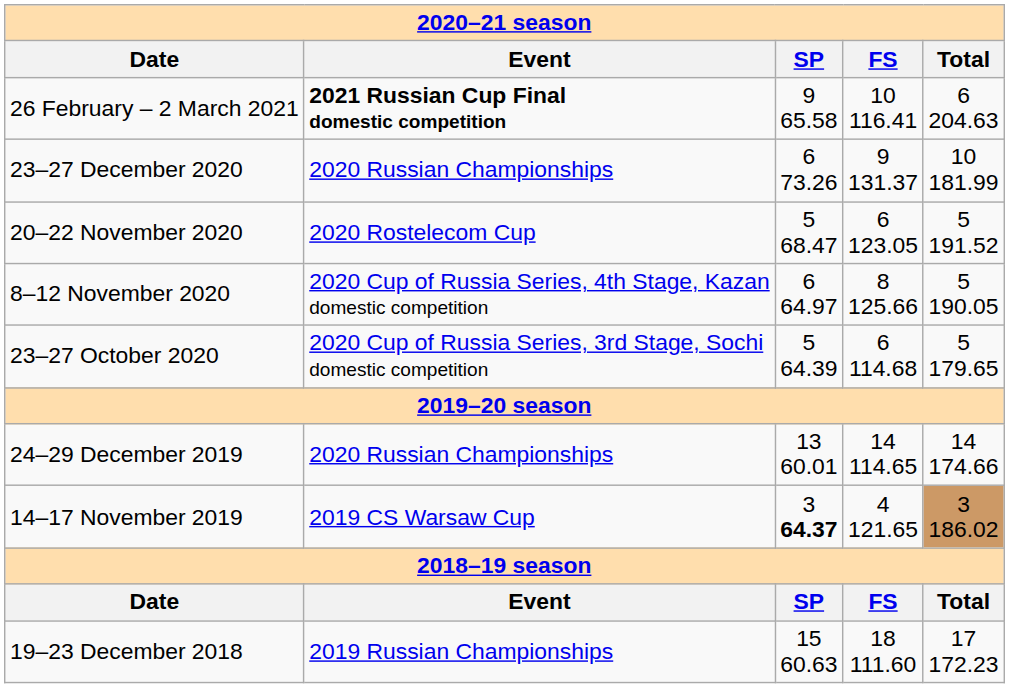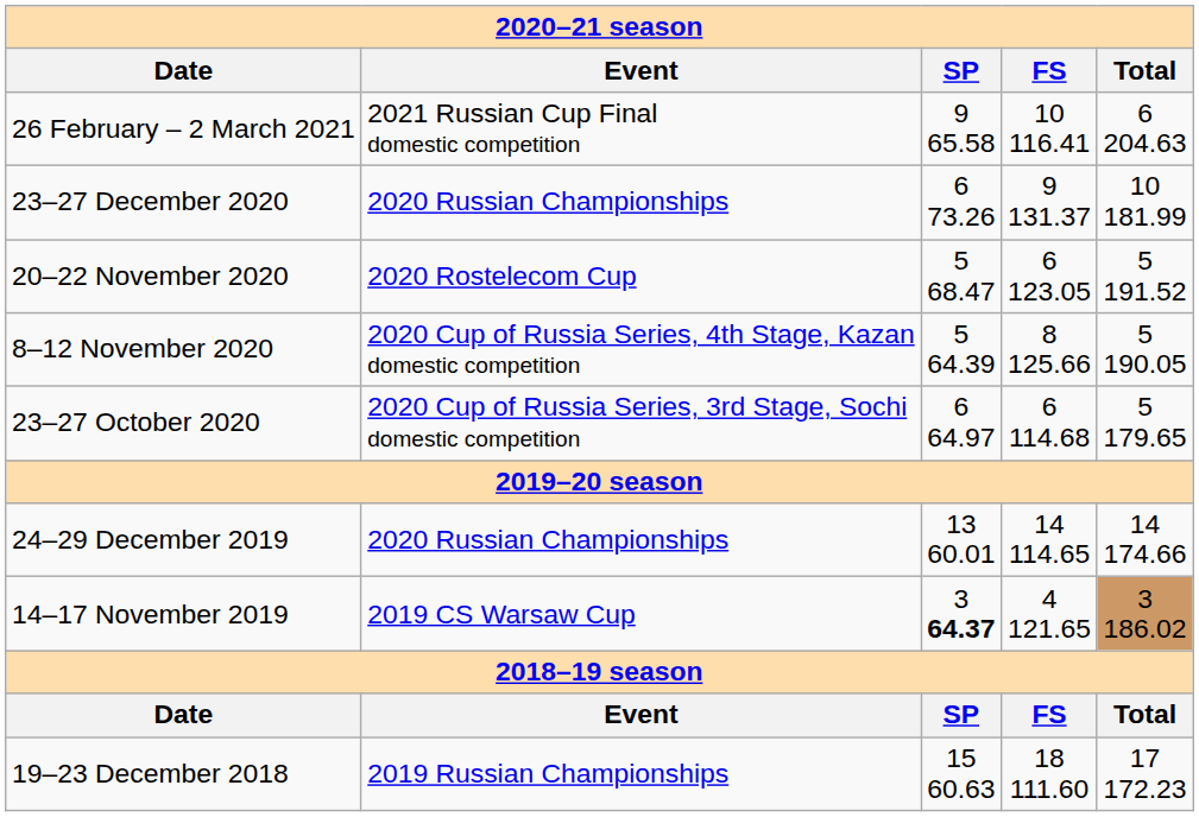26 February – 2 March 2021 | Event: bold -> normal
8–12 November 2020 | SP: 6 64.97 -> 5 64.39
23–27 October 2020 | SP: 5 64.39 -> 6 64.97
